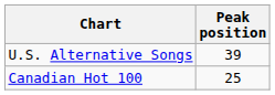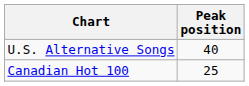U.S. Alternative Songs | Peak position: 39 -> 40
